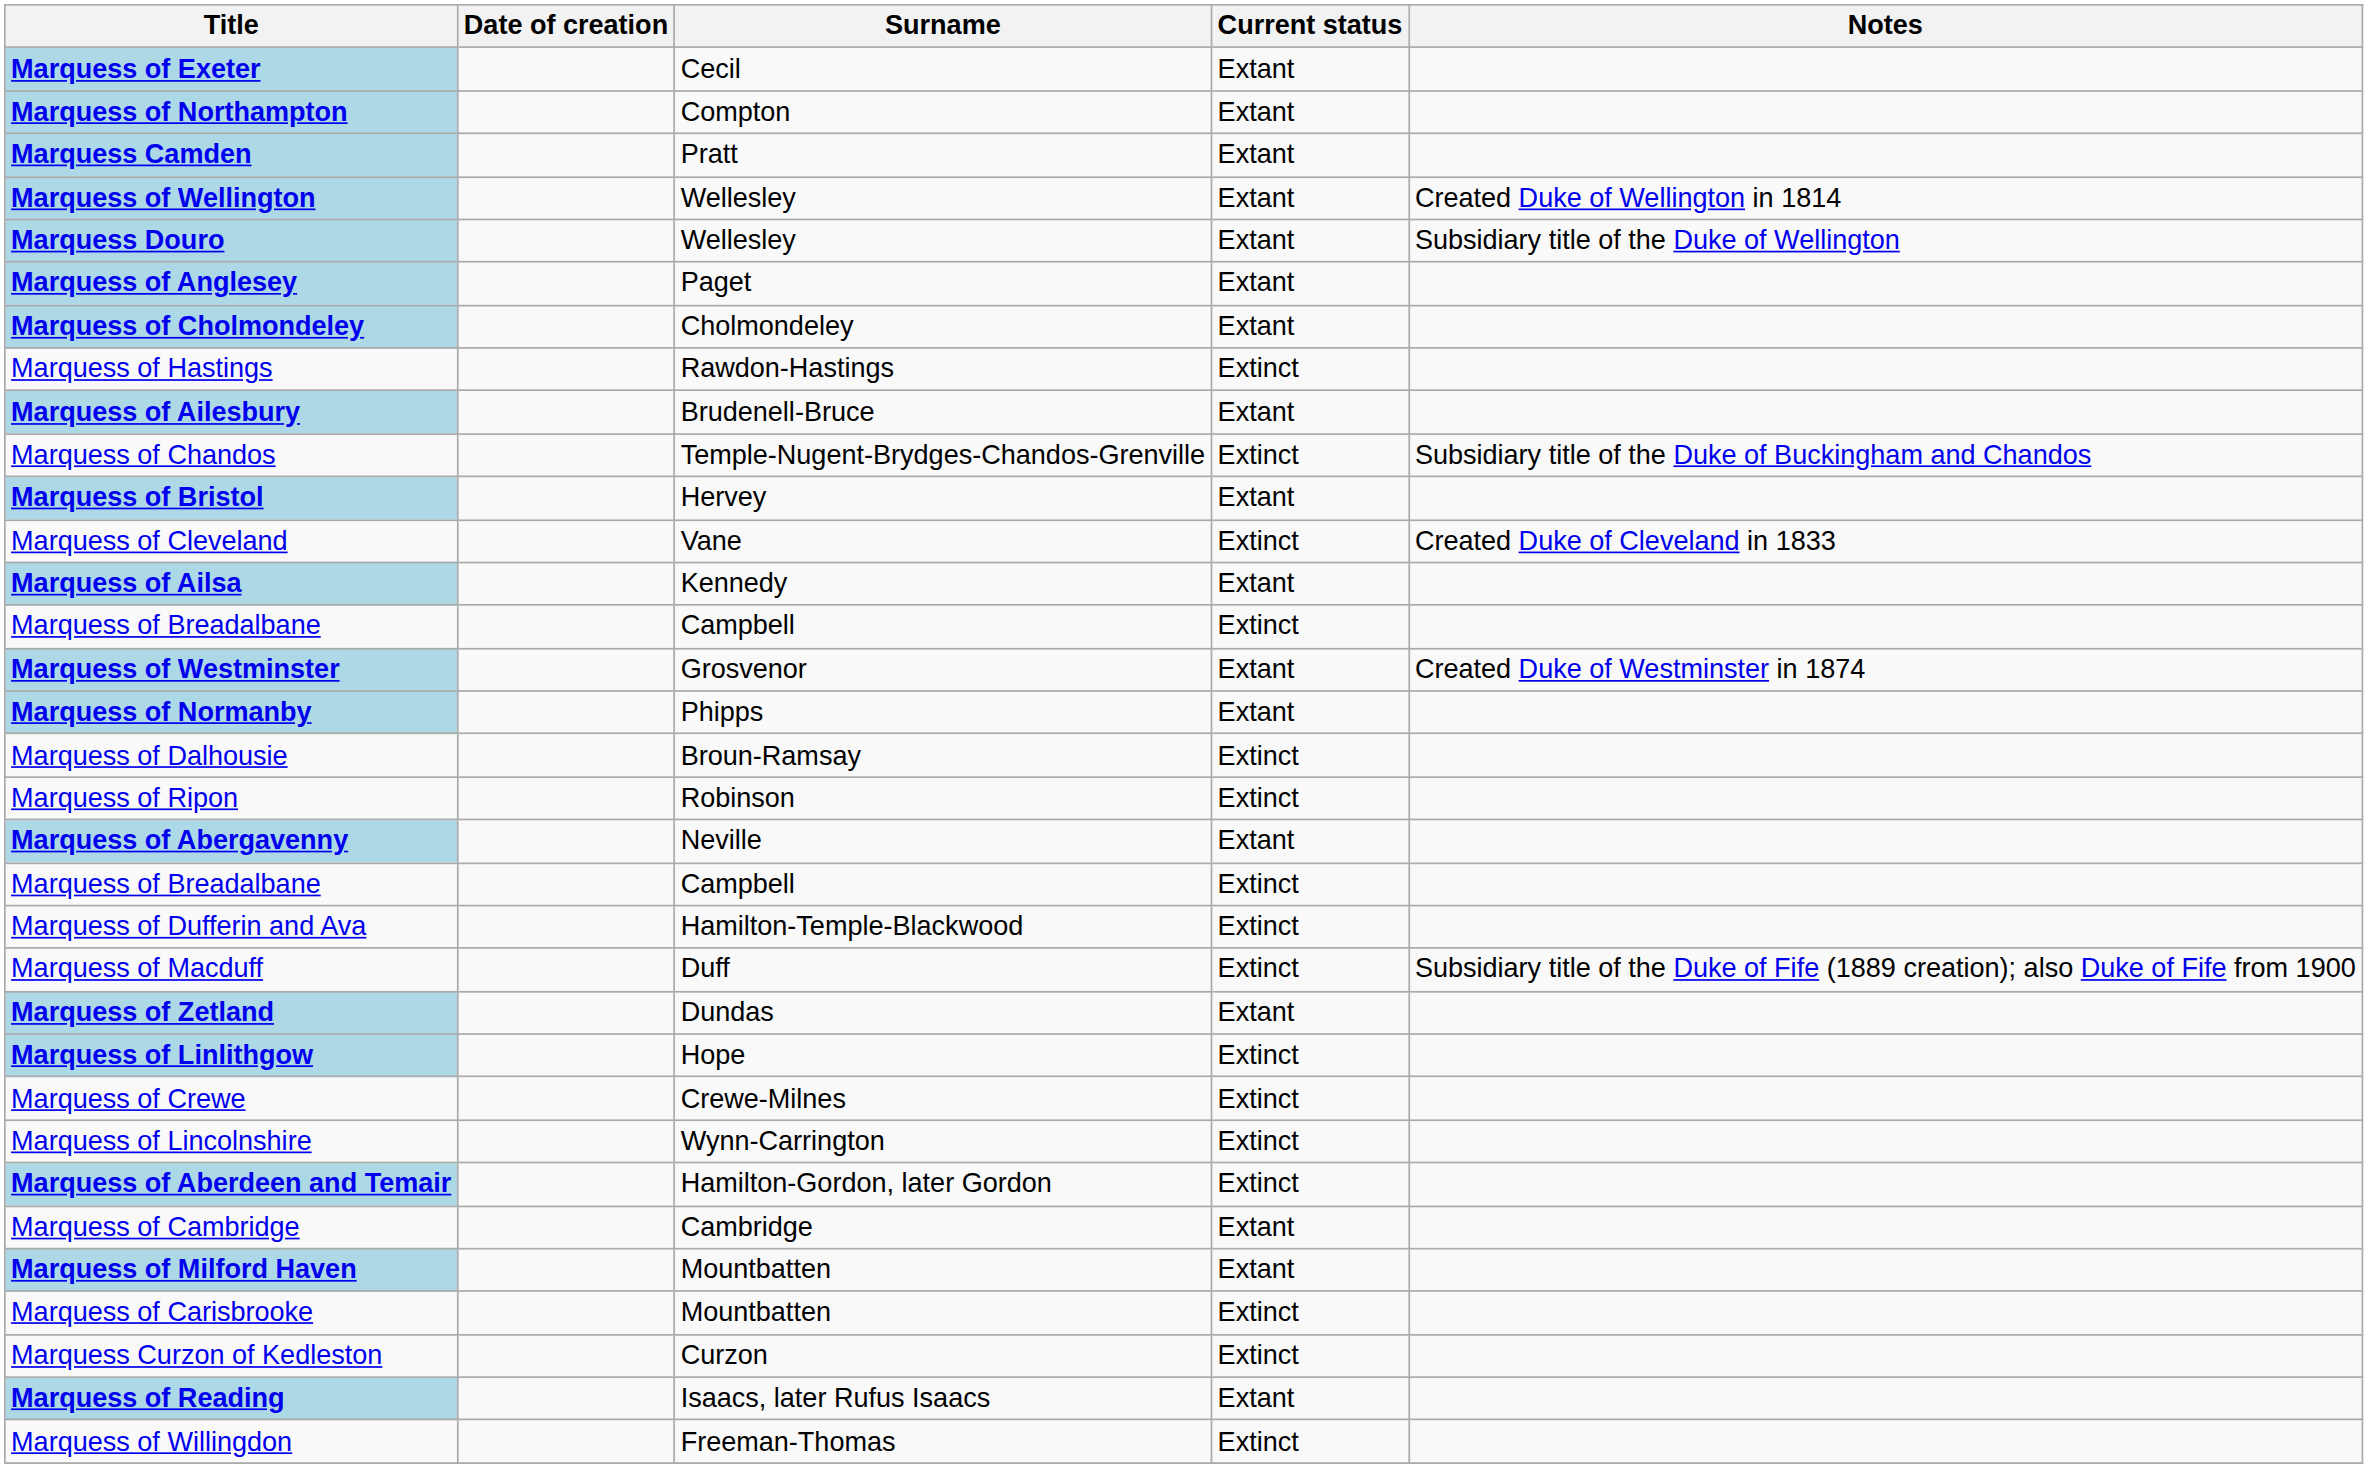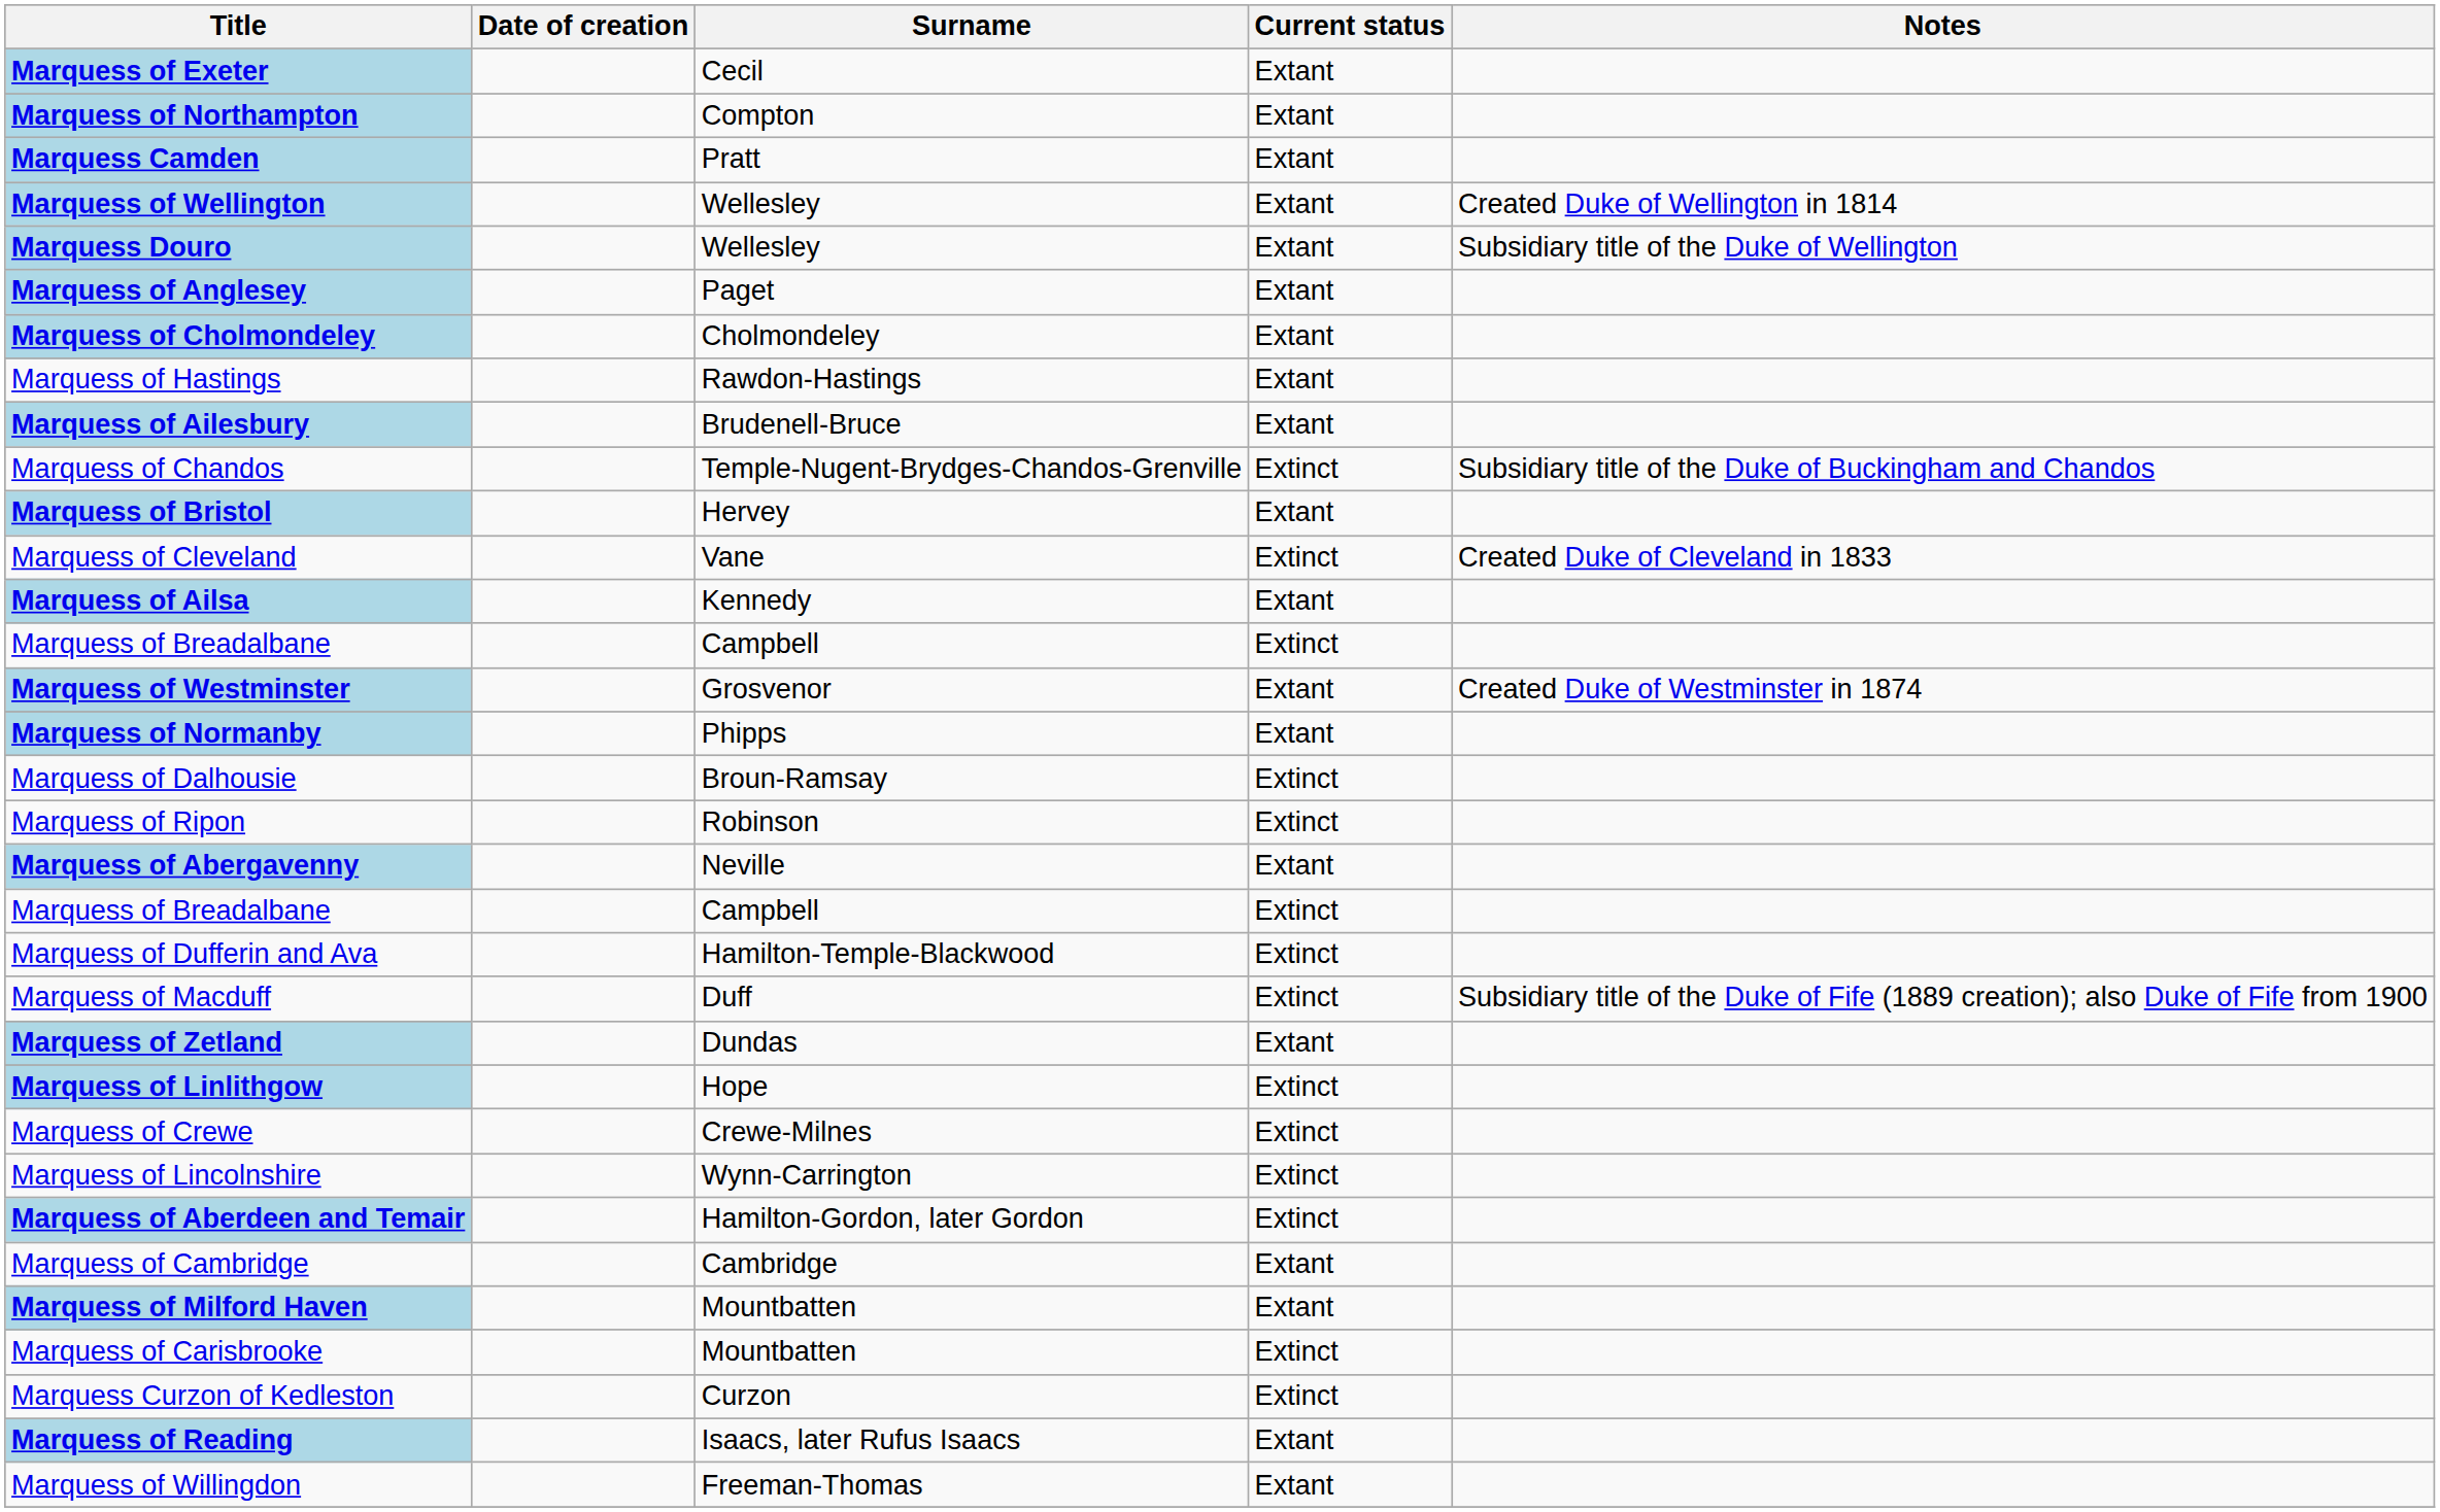Marquess of Hastings | Current status: Extinct -> Extant
Marquess of Willingdon | Current status: Extinct -> Extant
